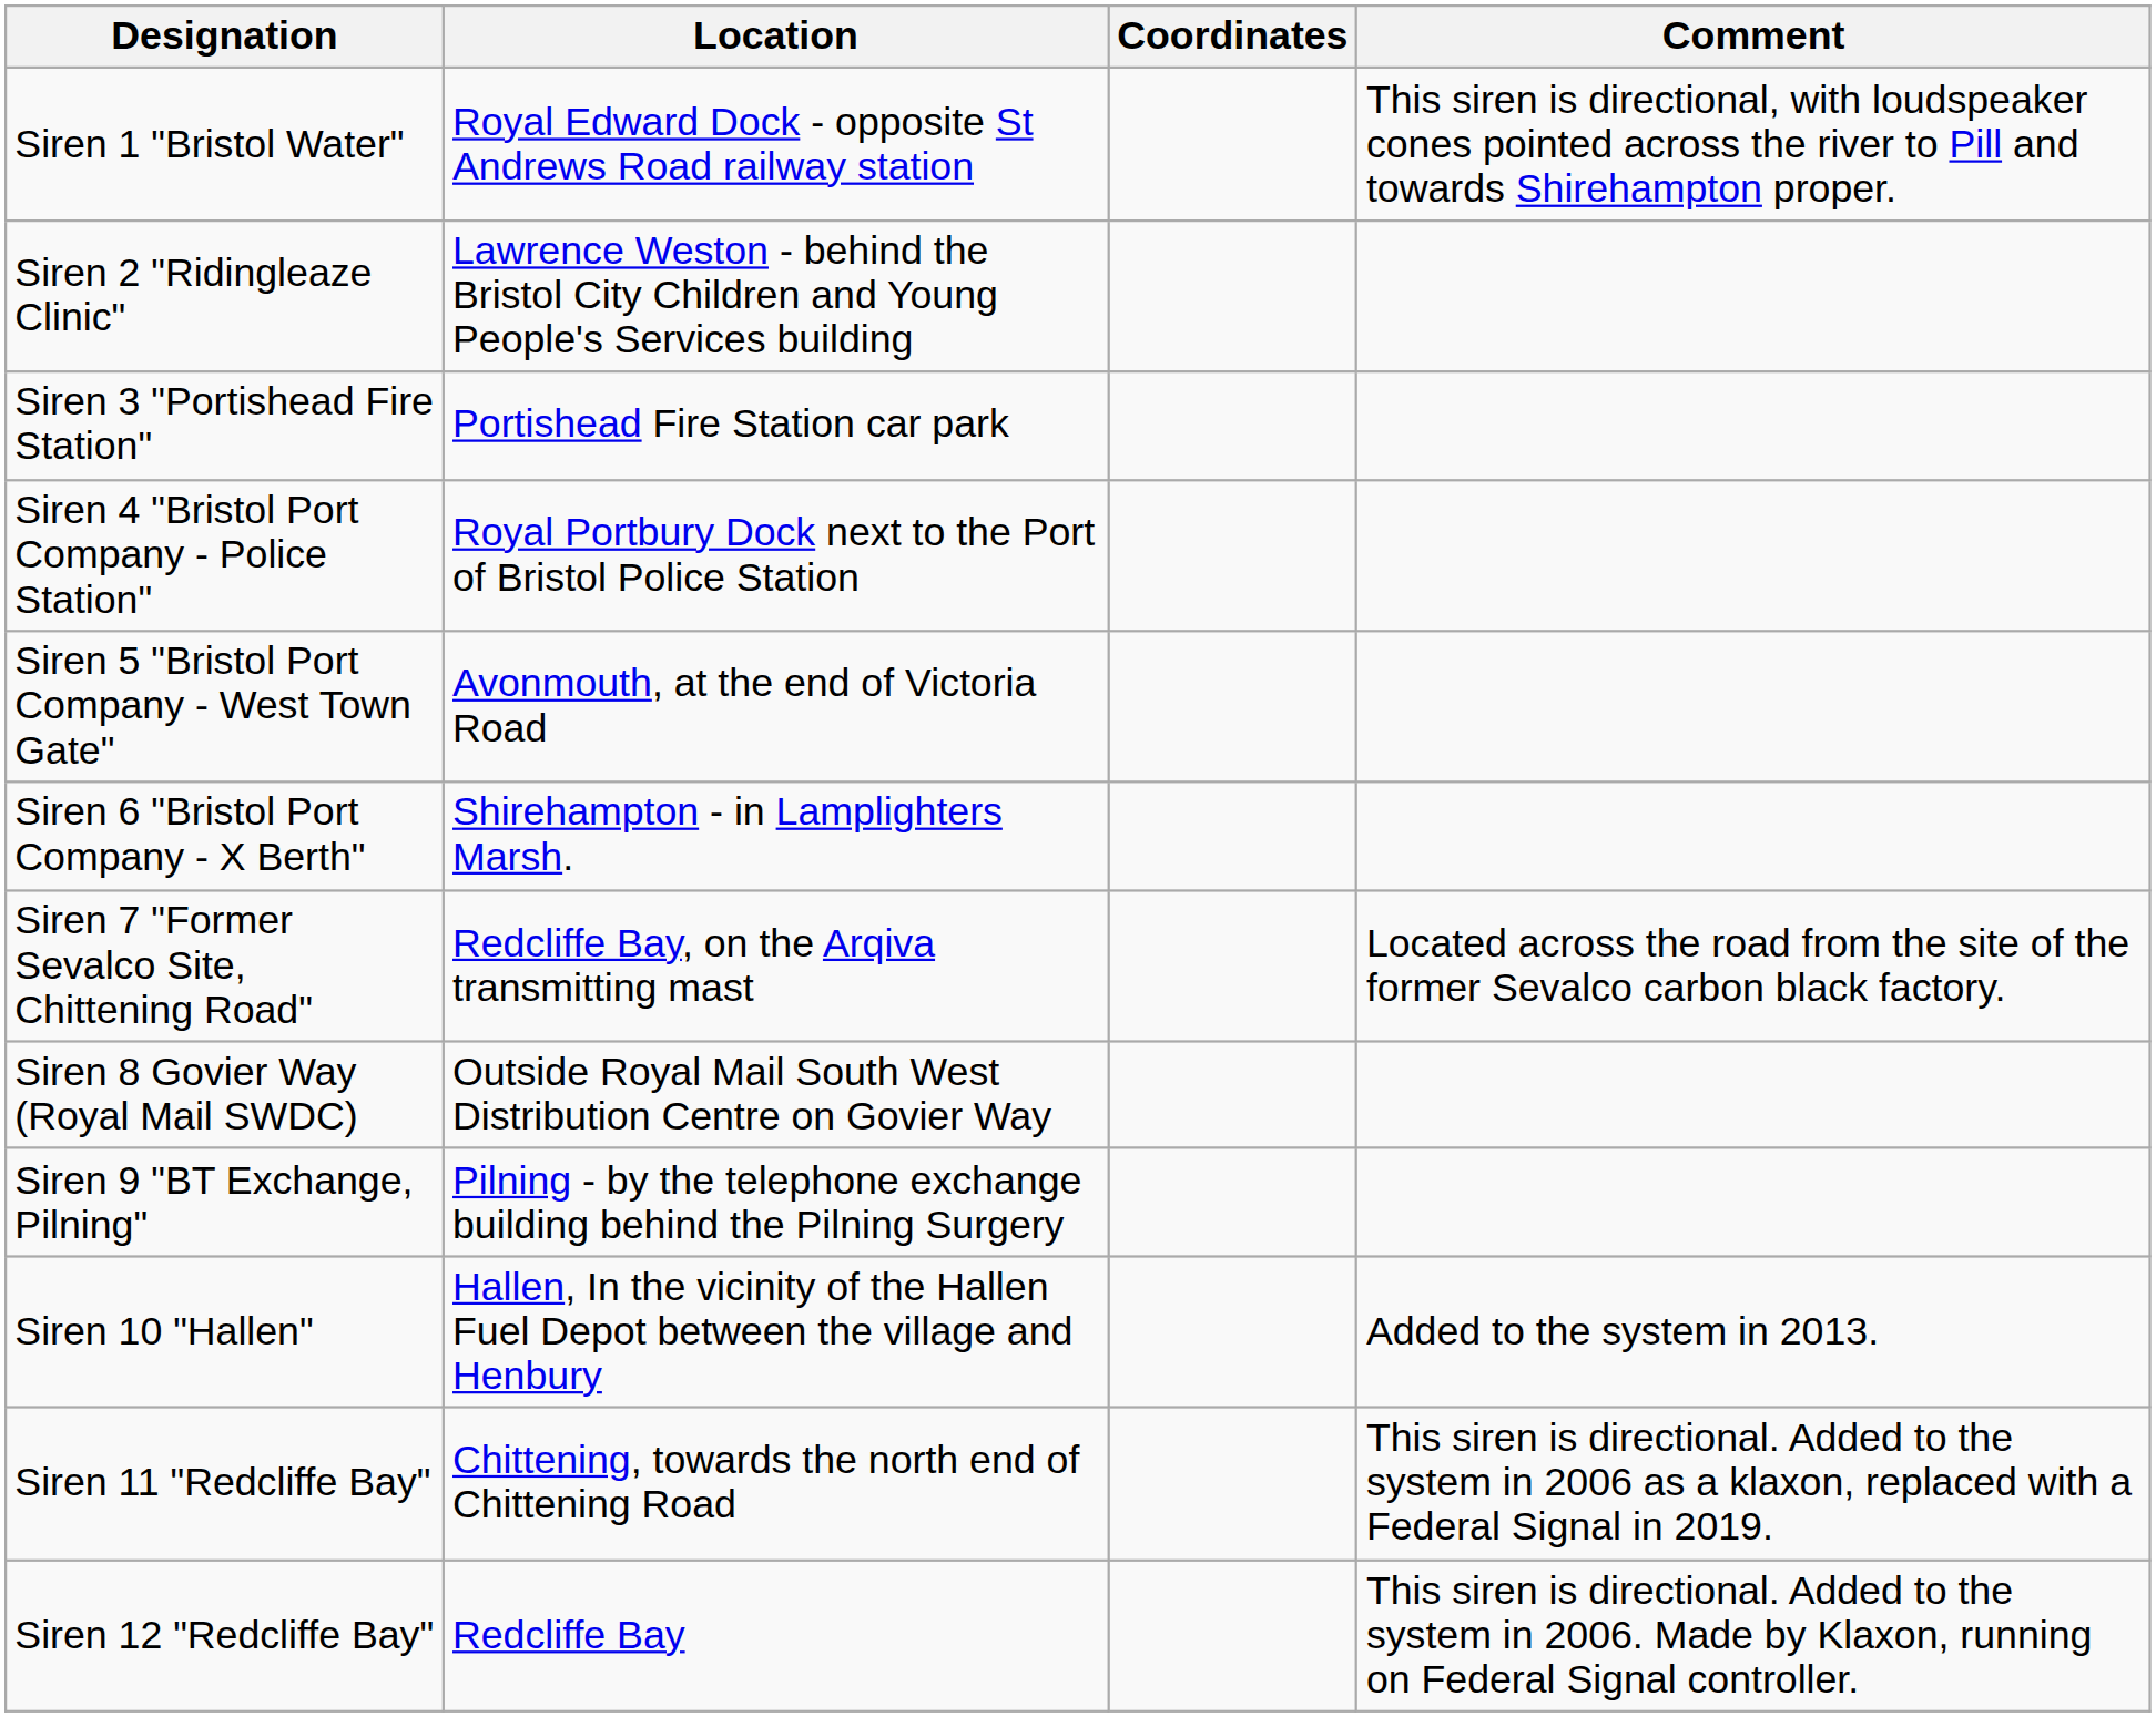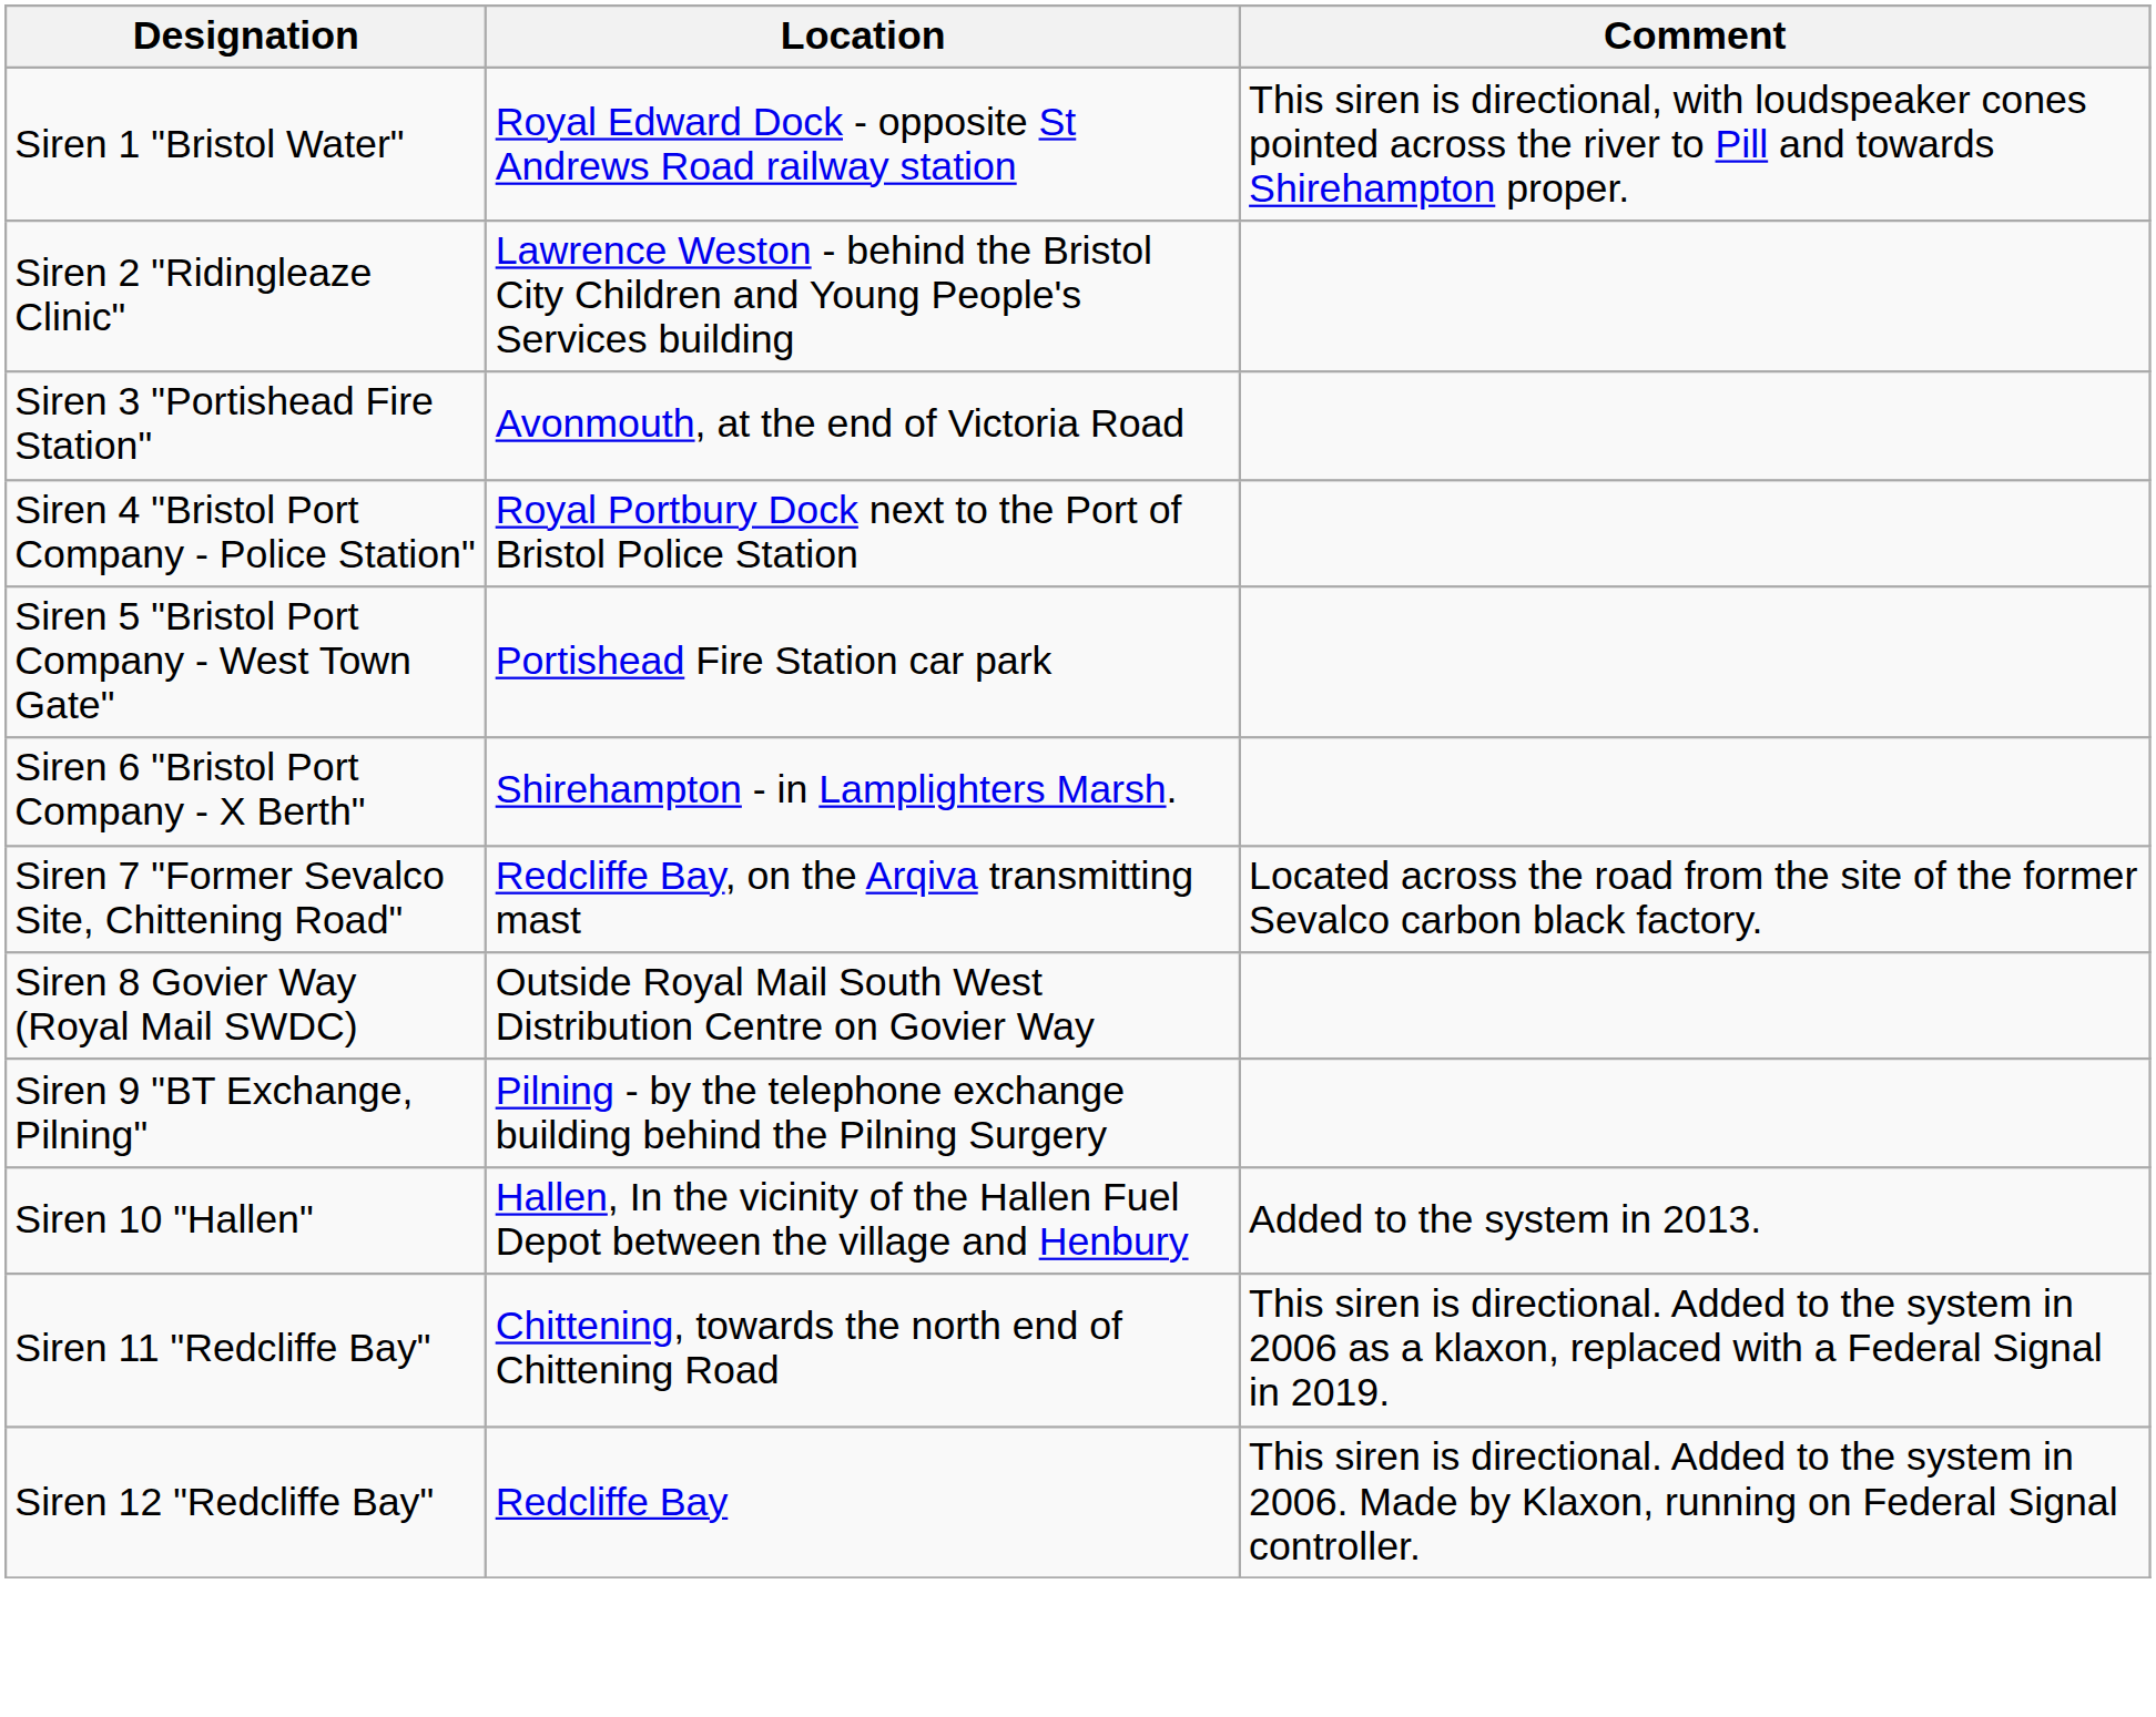- column: Coordinates
Siren 3 "Portishead Fire Station" | Location: Portishead Fire Station car park -> Avonmouth, at the end of Victoria Road
Siren 5 "Bristol Port Company - West Town Gate" | Location: Avonmouth, at the end of Victoria Road -> Portishead Fire Station car park
